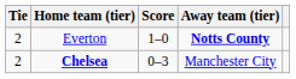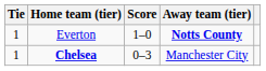Everton | Tie: 2 -> 1
Chelsea | Tie: 2 -> 1
